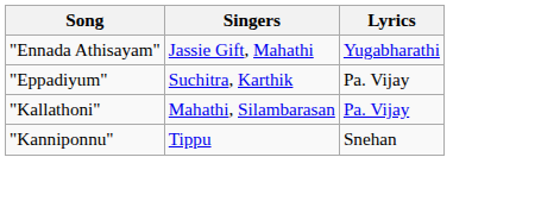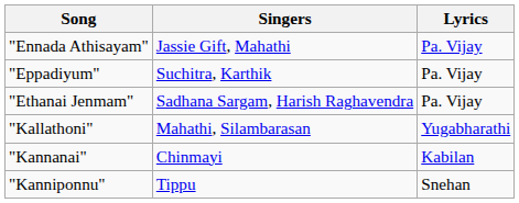"Ennada Athisayam" | Lyrics: Yugabharathi -> Pa. Vijay
+ row: "Ethanai Jenmam" | Sadhana Sargam, Harish Raghavendra | Pa. Vijay
"Kallathoni" | Lyrics: Pa. Vijay -> Yugabharathi
+ row: "Kannanai" | Chinmayi | Kabilan
